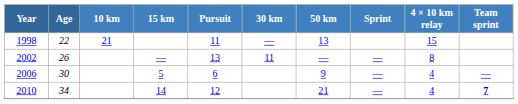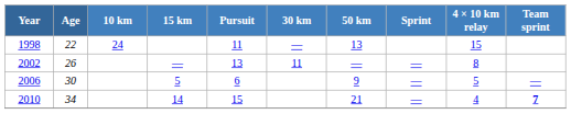1998 | 10 km: 21 -> 24
2006 | 4 × 10 km relay: 4 -> 5
2010 | Pursuit: 12 -> 15
